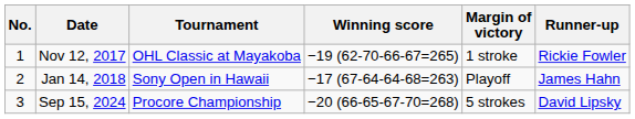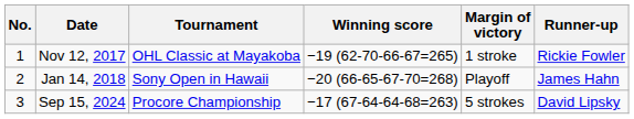Jan 14, 2018 | Winning score: −17 (67-64-64-68=263) -> −20 (66-65-67-70=268)
Sep 15, 2024 | Winning score: −20 (66-65-67-70=268) -> −17 (67-64-64-68=263)
